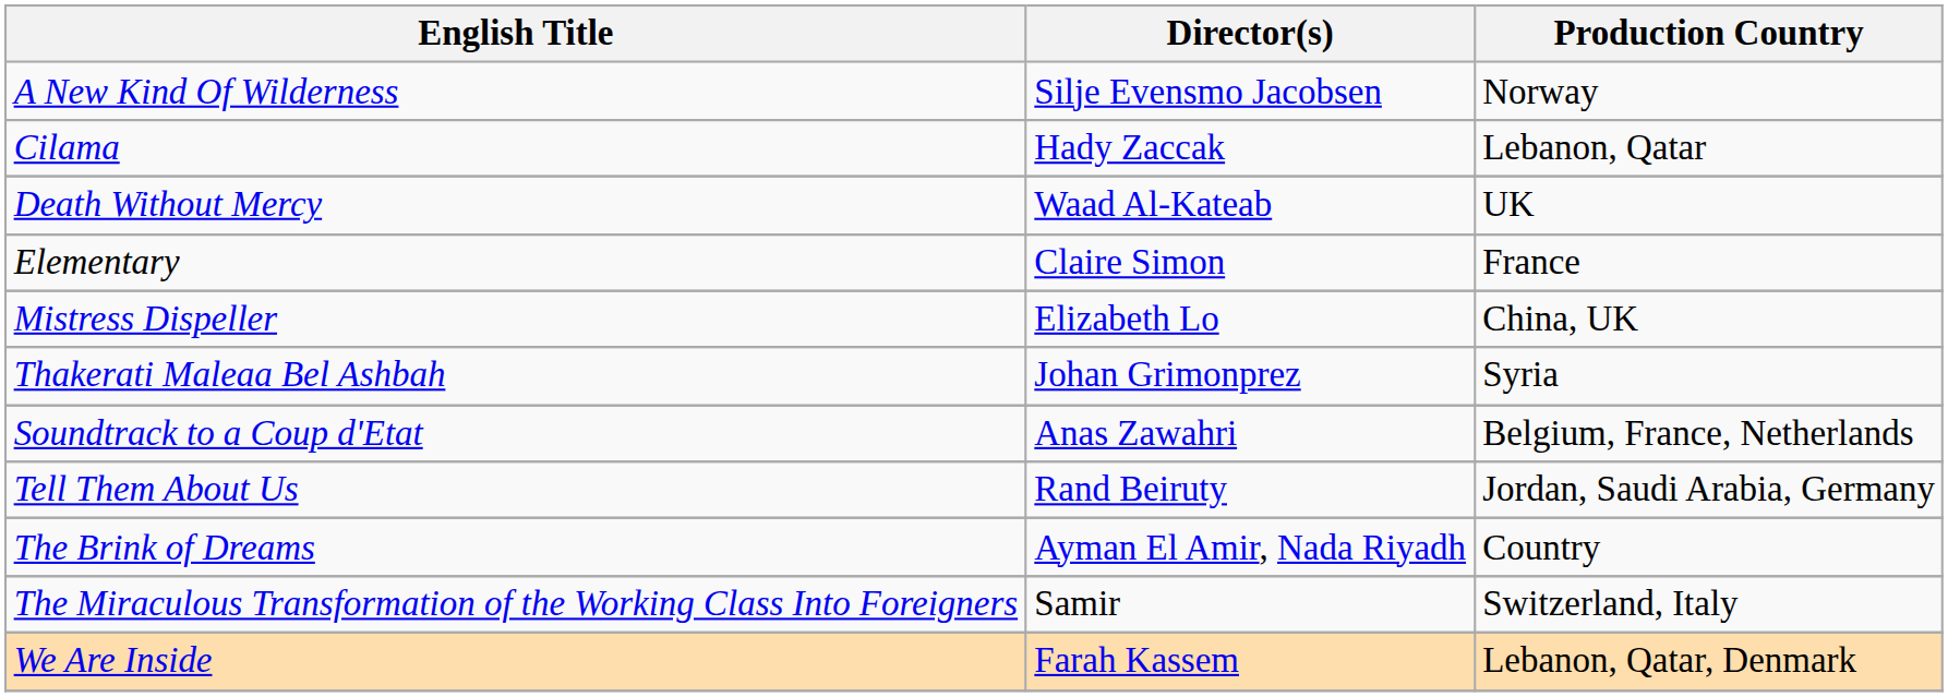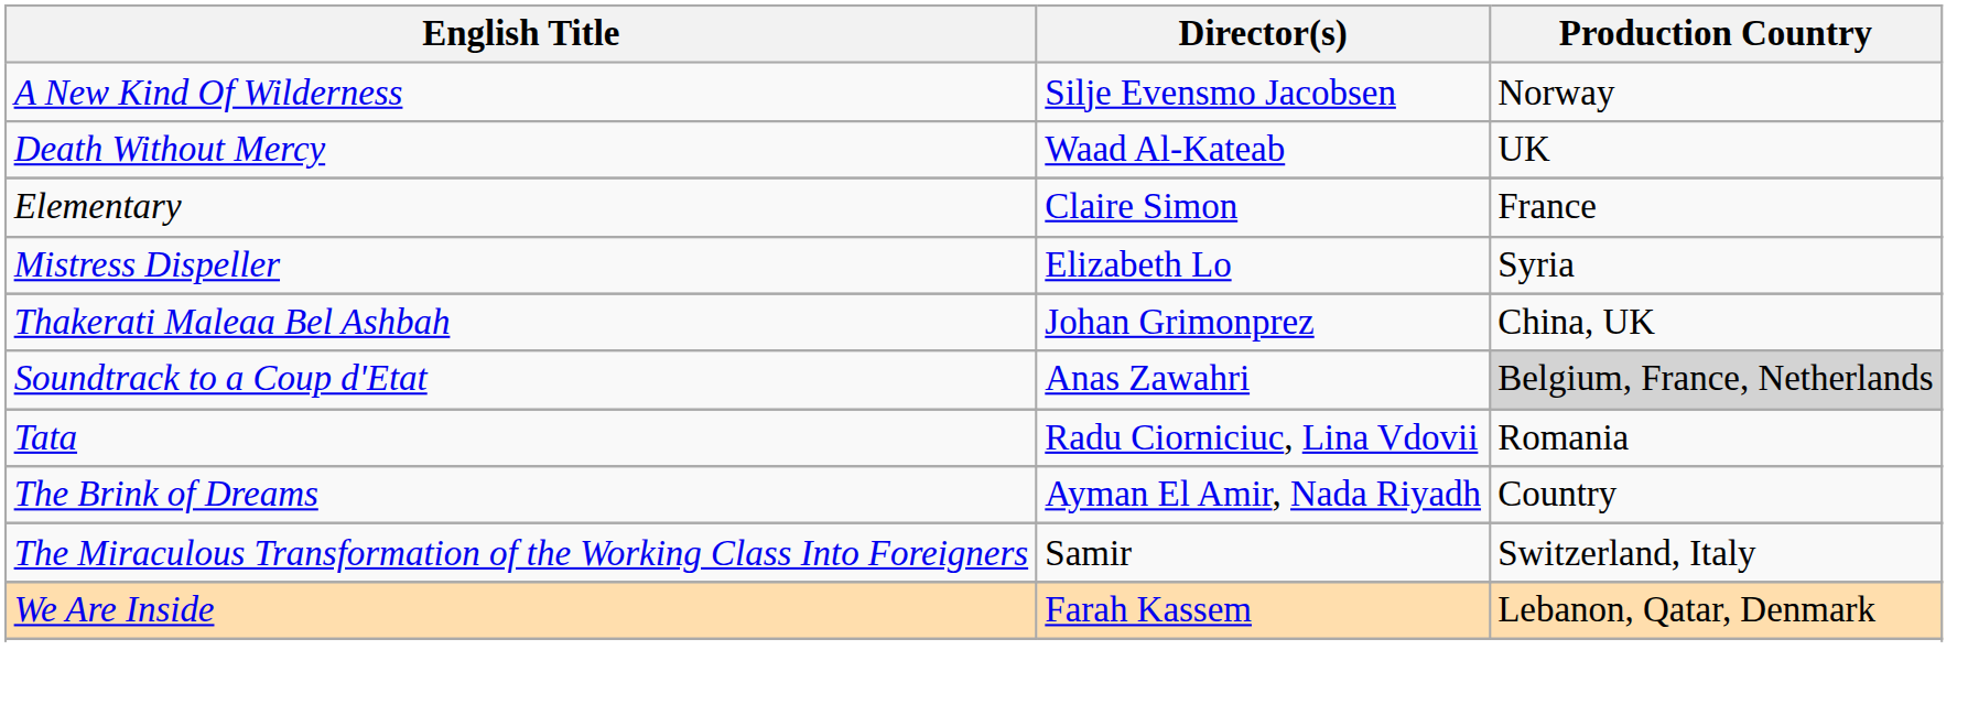- row: Cilama | Hady Zaccak | Lebanon, Qatar
Mistress Dispeller | Production Country: China, UK -> Syria
Thakerati Maleaa Bel Ashbah | Production Country: Syria -> China, UK
Soundtrack to a Coup d'Etat | Production Country: no background -> lightgrey background
+ row: Tata | Radu Ciorniciuc, Lina Vdovii | Romania
- row: Tell Them About Us | Rand Beiruty | Jordan, Saudi Arabia, Germany
